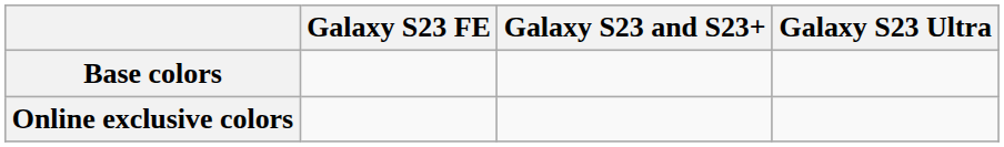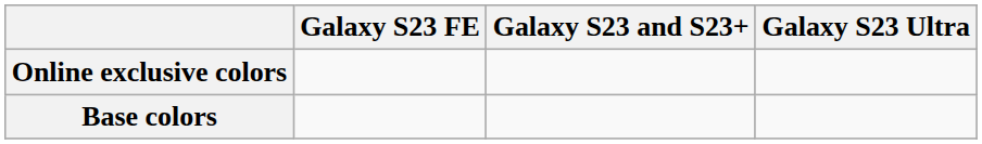rows swapped: Base colors <-> Online exclusive colors
